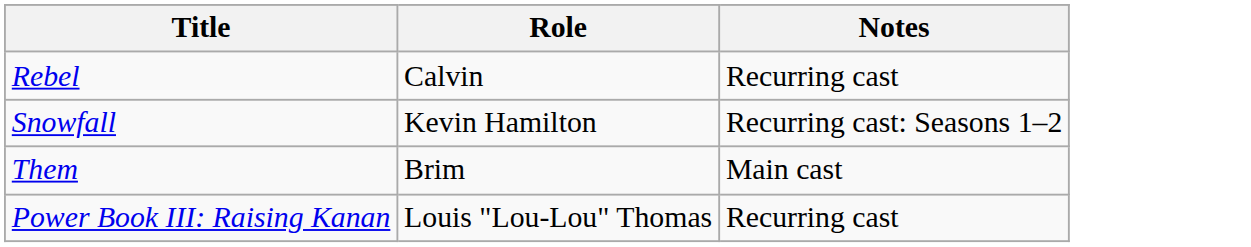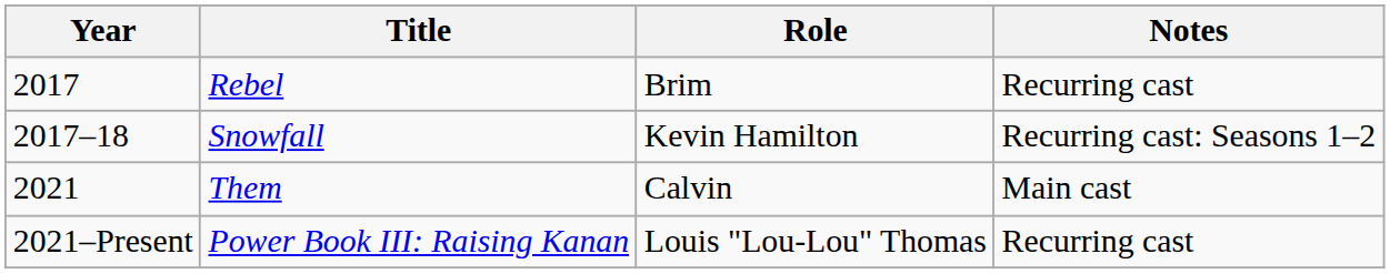+ column: Year | 2017 | 2017–18 | 2021 | 2021–Present
Rebel | Role: Calvin -> Brim
Them | Role: Brim -> Calvin
